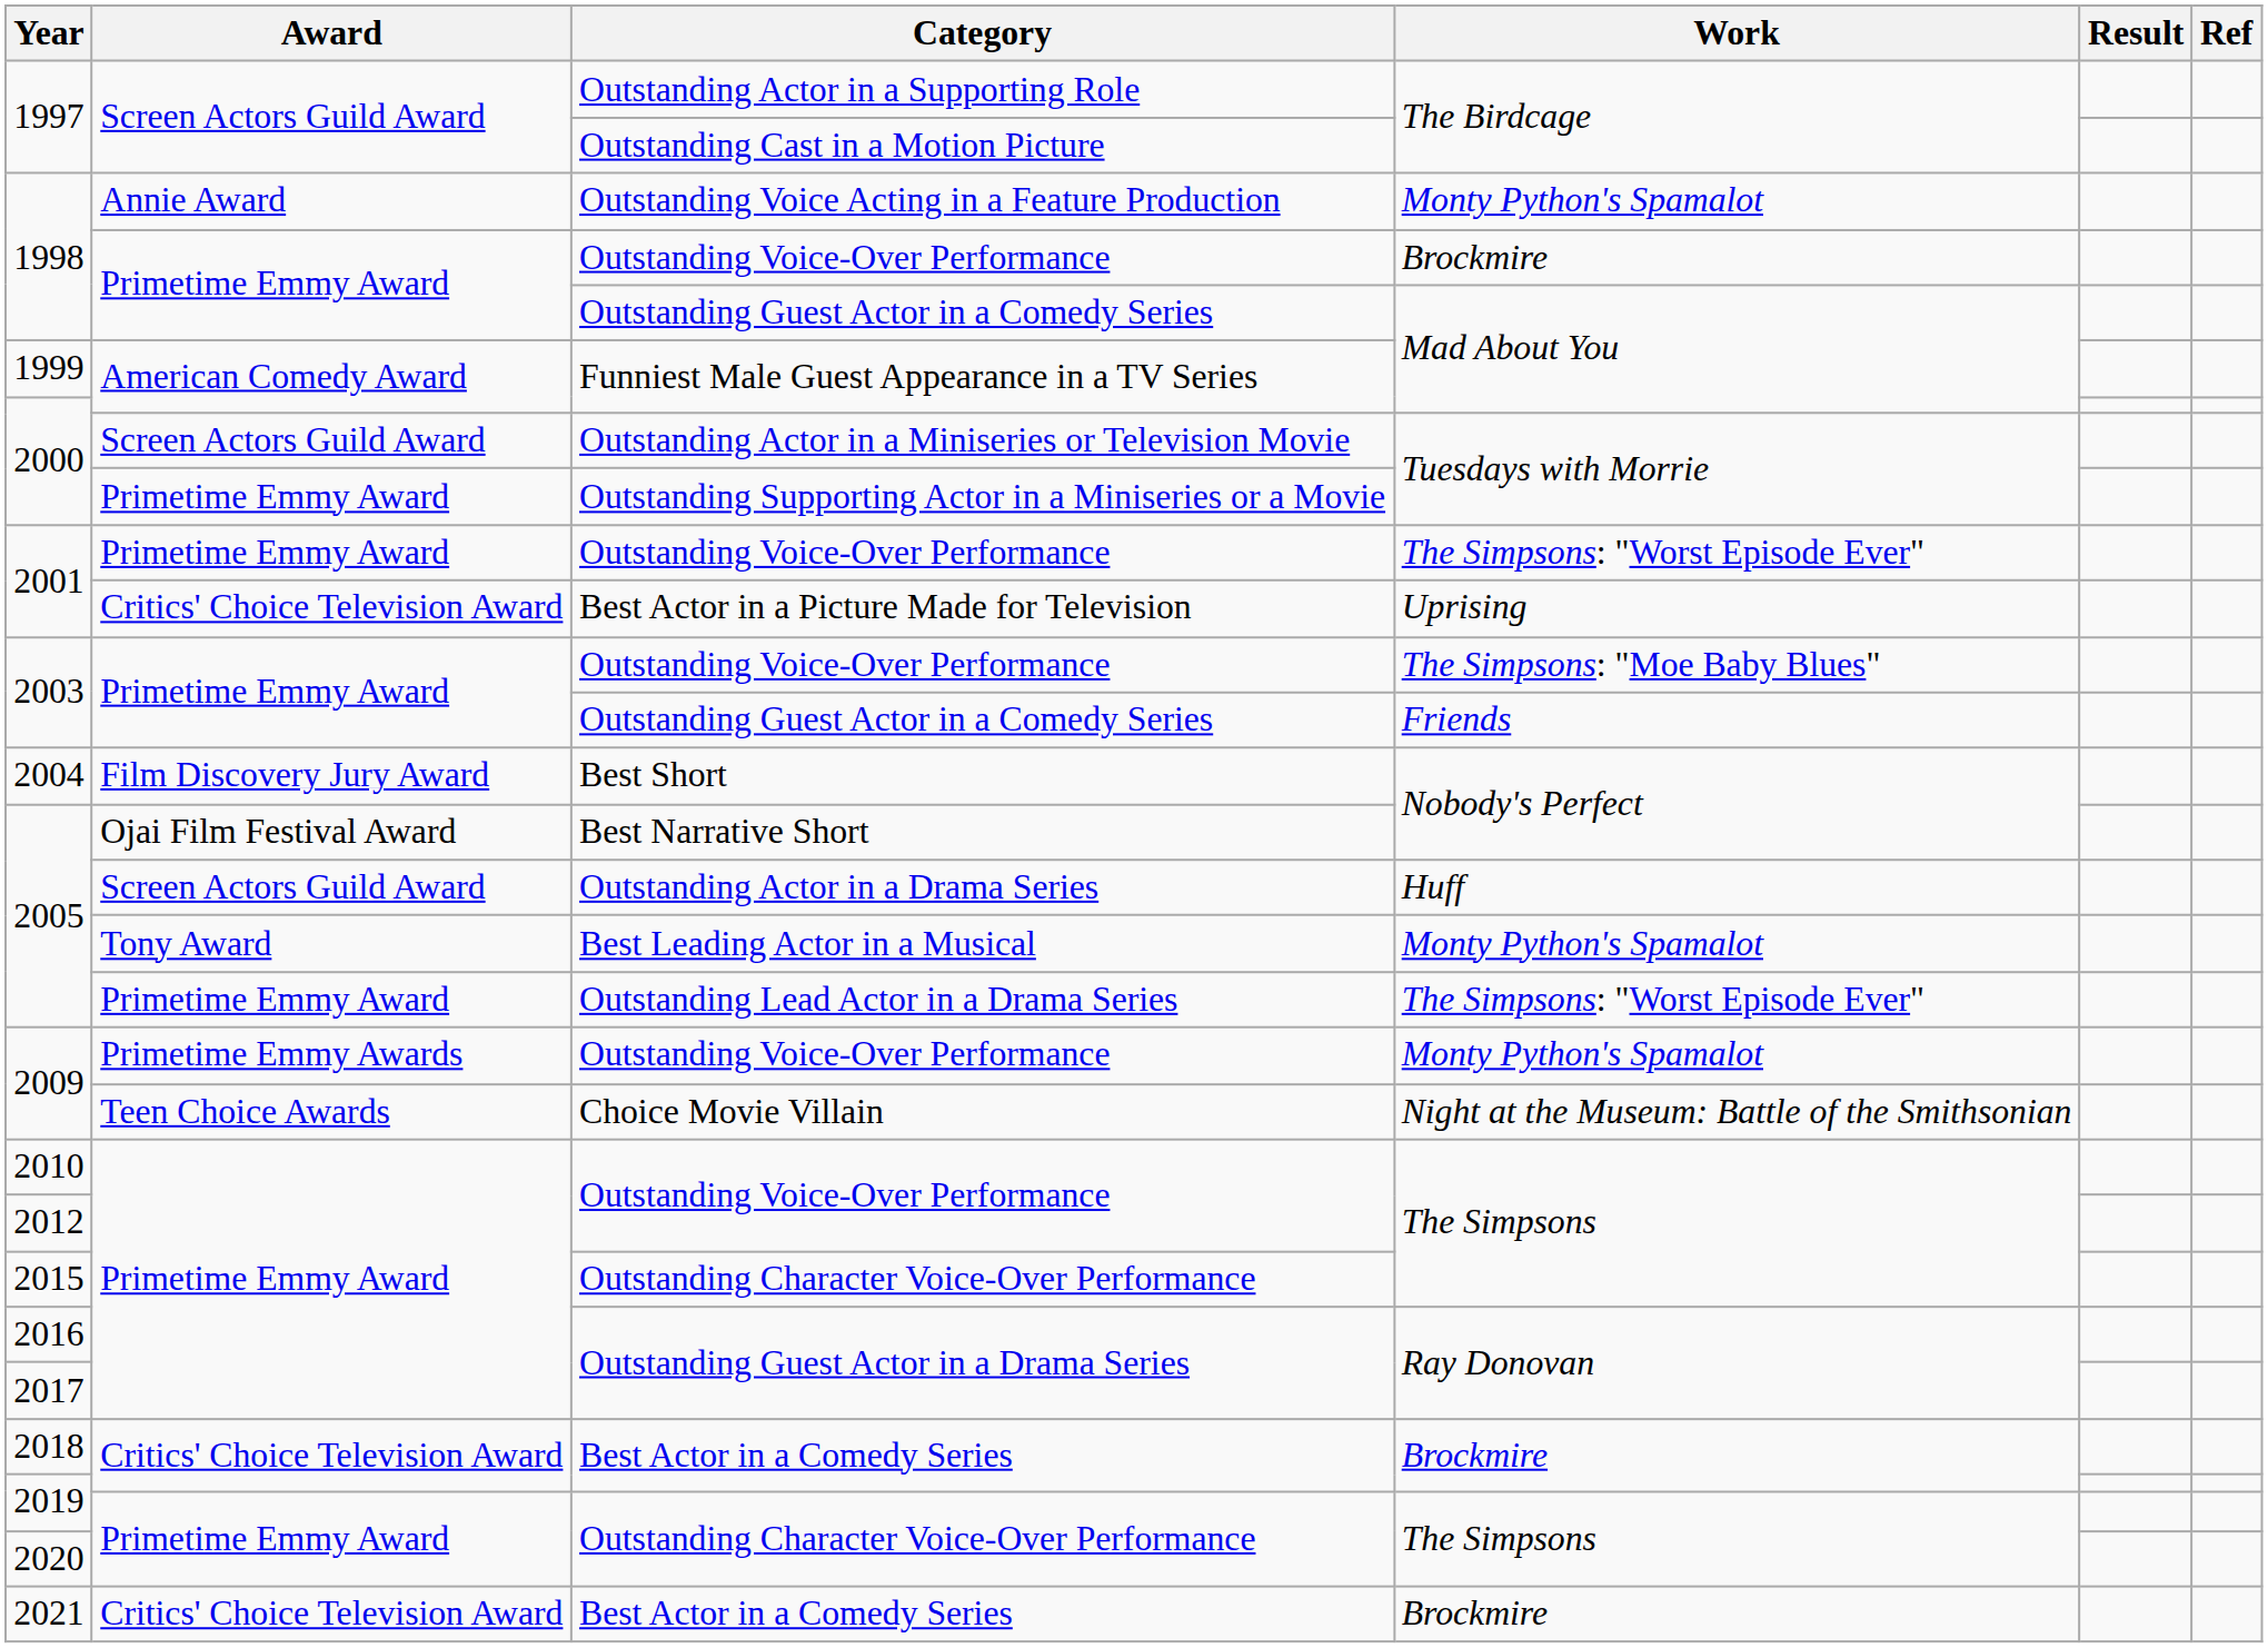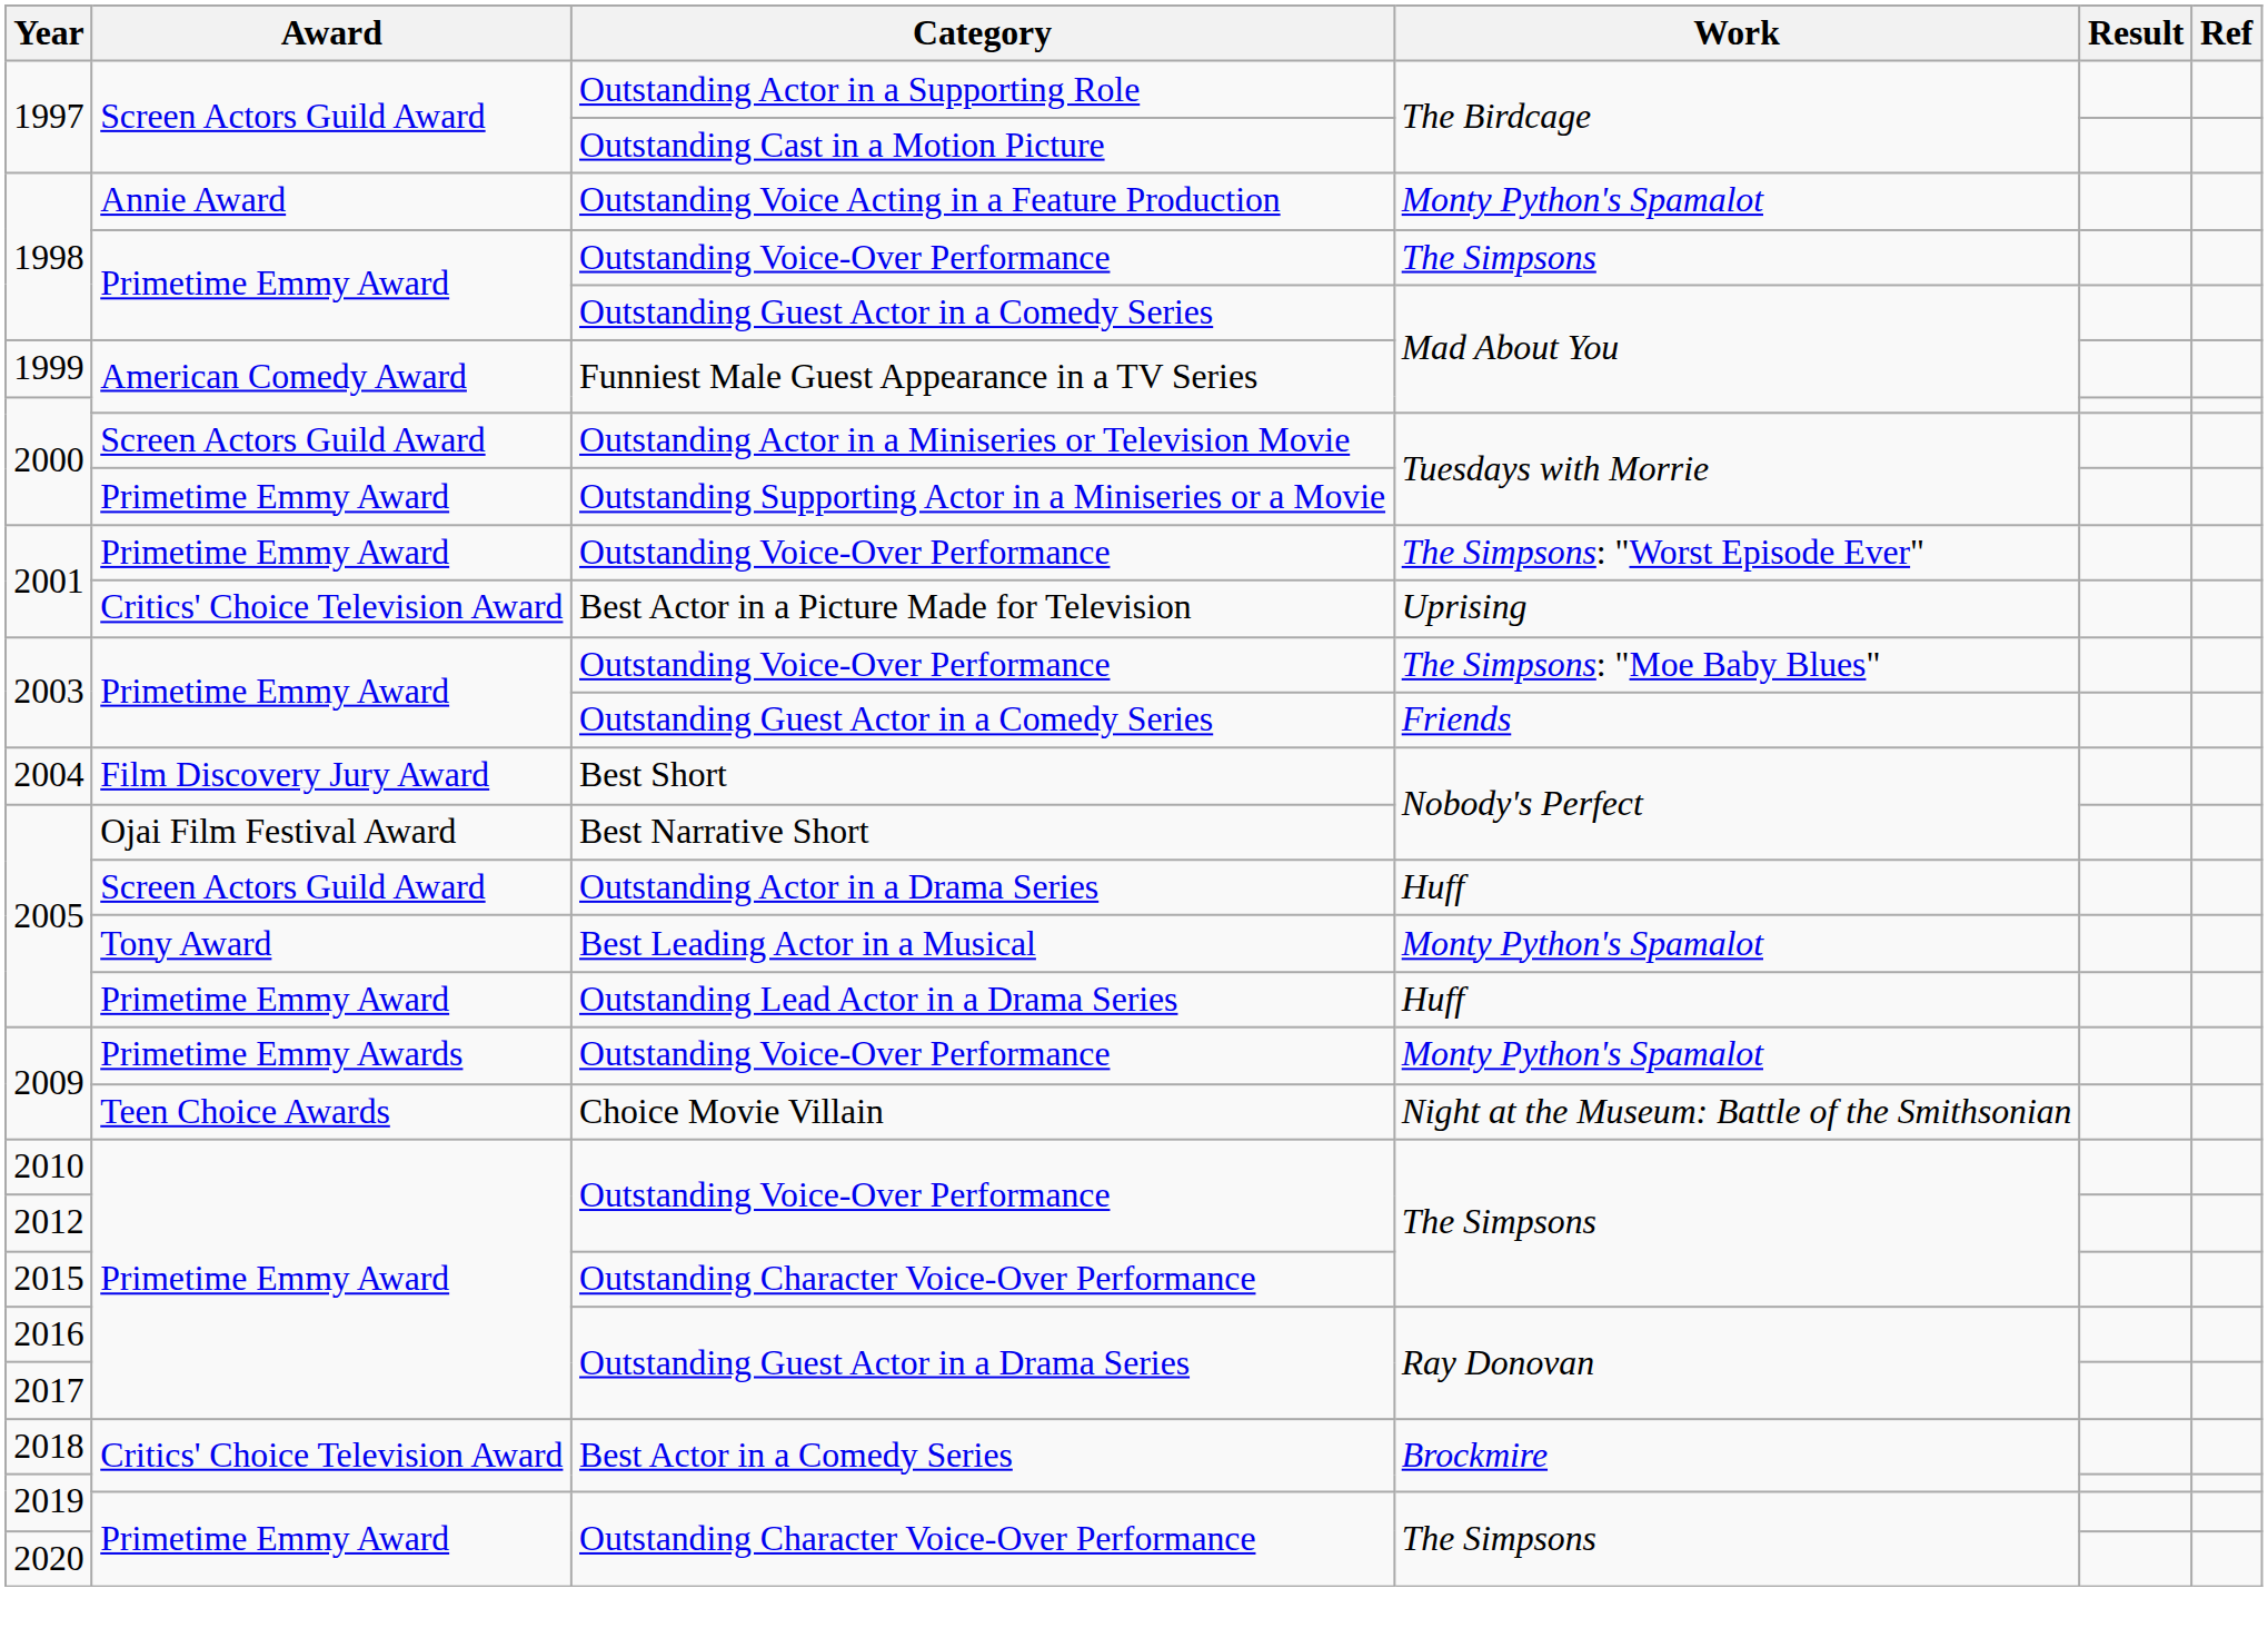1998 / Outstanding Voice-Over Performance | Work: Brockmire -> The Simpsons
2005 / Outstanding Lead Actor in a Drama Series | Work: The Simpsons: "Worst Episode Ever" -> Huff
- row: 2021 | Critics' Choice Television Award | Best Actor in a Comedy Series | Brockmire
